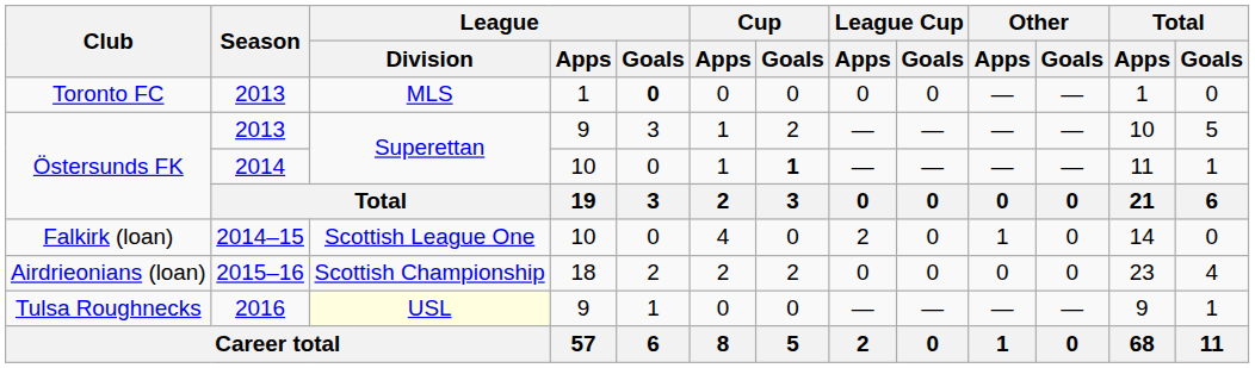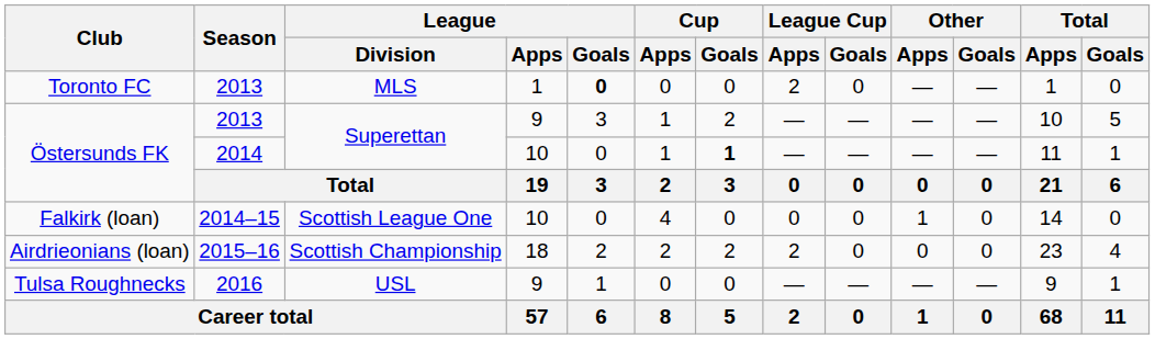Toronto FC | League Cup / Apps: 0 -> 2
Falkirk (loan) | League Cup / Apps: 2 -> 0
Airdrieonians (loan) | League Cup / Apps: 0 -> 2
Tulsa Roughnecks | League / Division: lightyellow background -> no background
